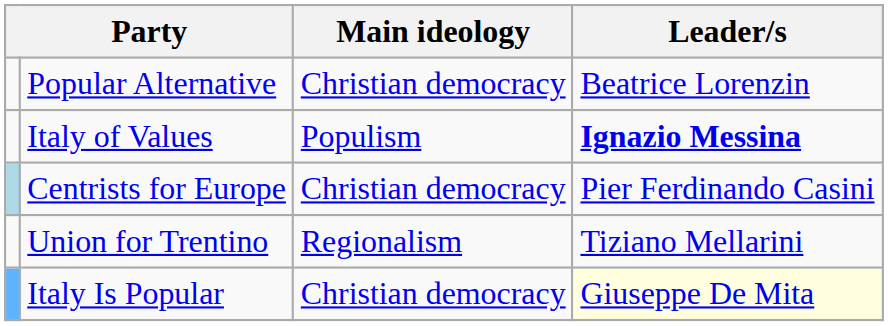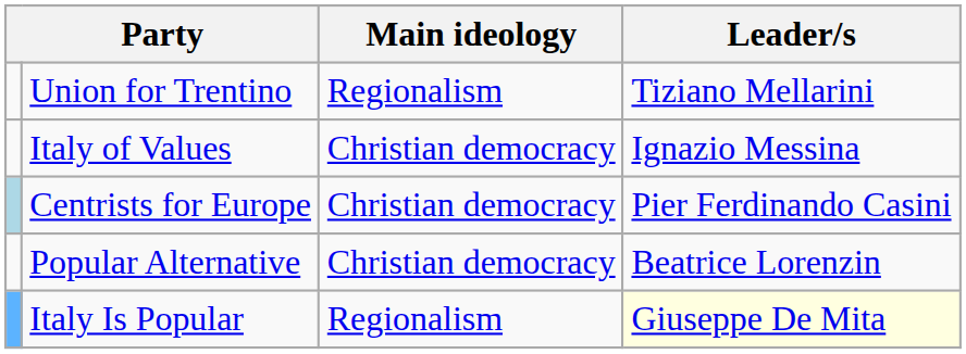rows swapped: Popular Alternative <-> Union for Trentino
Italy of Values | Main ideology: Populism -> Christian democracy
Italy of Values | Leader/s: bold -> normal
Italy Is Popular | Main ideology: Christian democracy -> Regionalism
